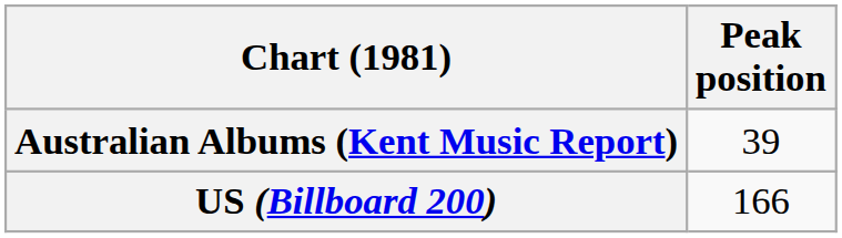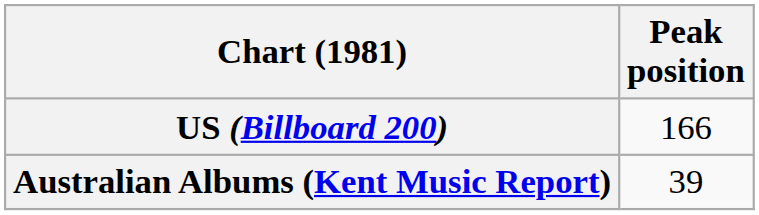rows swapped: Australian Albums (Kent Music Report) <-> US (Billboard 200)
